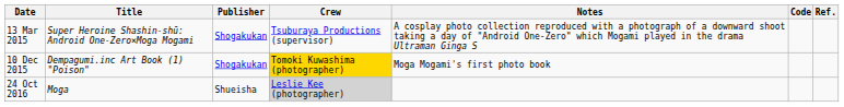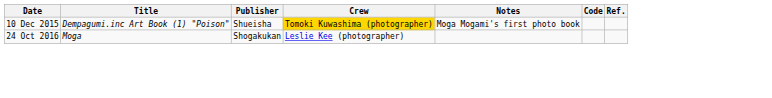- row: 13 Mar 2015 | Super Heroine Shashin-shū: Android One-Zero×Moga Mogami | Shogakukan | Tsuburaya Productions (supervisor) | A cosplay photo collection reproduced with a photograph of a downward shoot taking a day of "Android One-Zero" which Mogami played in the drama Ultraman Ginga S
10 Dec 2015 | Publisher: Shogakukan -> Shueisha
24 Oct 2016 | Publisher: Shueisha -> Shogakukan
24 Oct 2016 | Crew: lightgrey background -> no background
